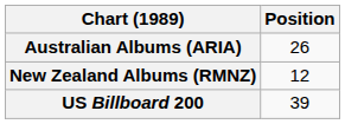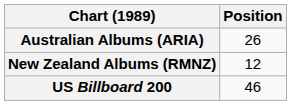US Billboard 200 | Position: 39 -> 46
